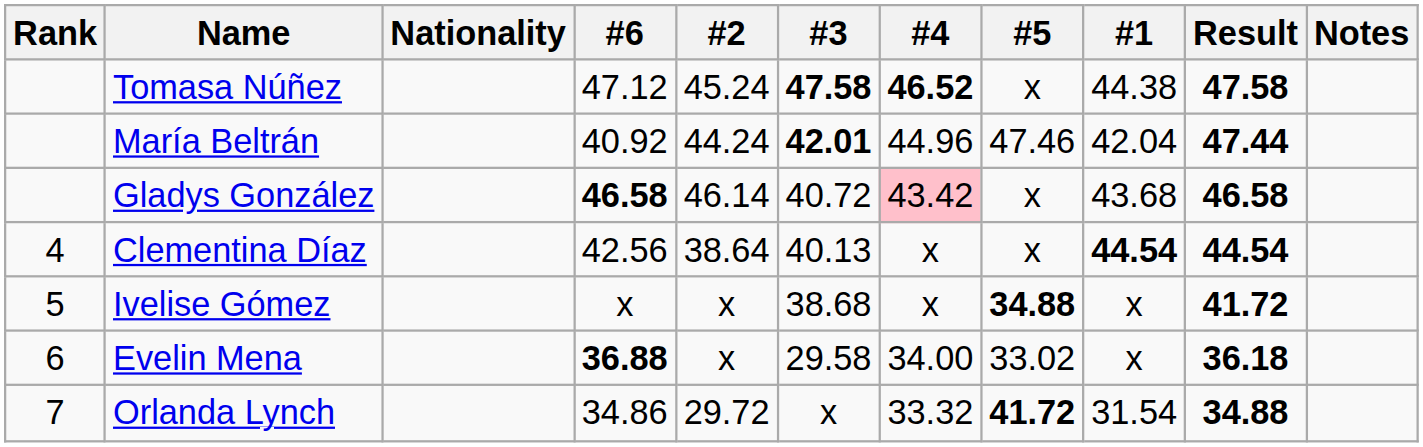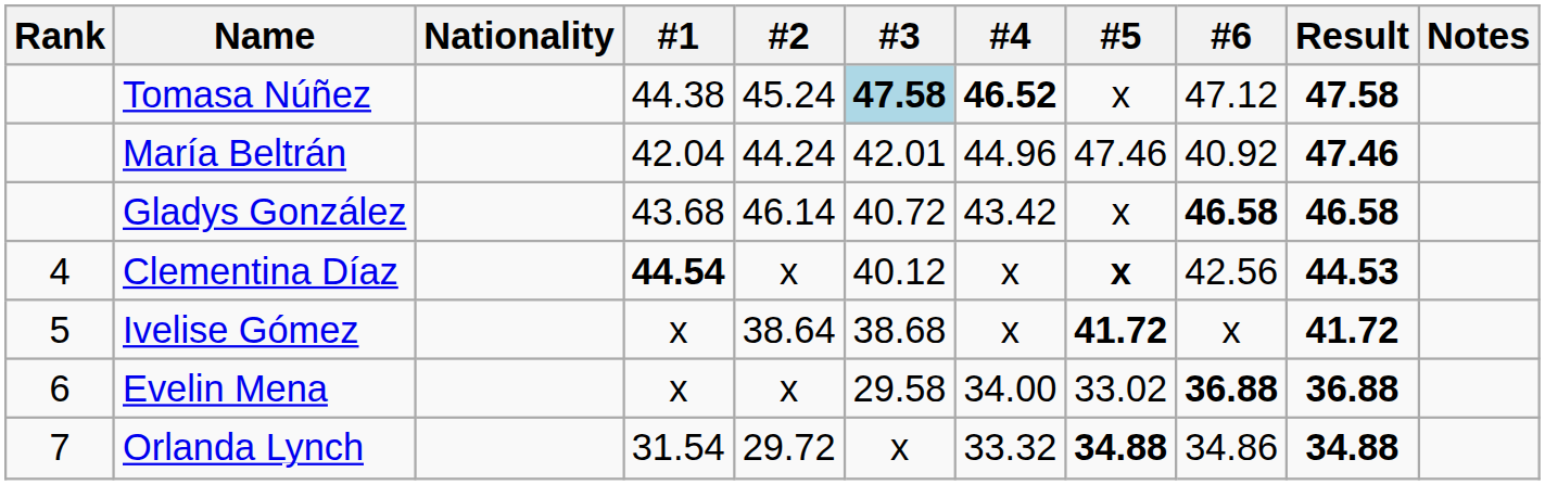columns swapped: #1 <-> #6
Tomasa Núñez | #3: no background -> lightblue background
María Beltrán | #3: bold -> normal
María Beltrán | Result: 47.44 -> 47.46
Gladys González | #4: pink background -> no background
Clementina Díaz | #2: 38.64 -> x
Clementina Díaz | #3: 40.13 -> 40.12
Clementina Díaz | #5: normal -> bold
Clementina Díaz | Result: 44.54 -> 44.53
Ivelise Gómez | #2: x -> 38.64
Ivelise Gómez | #5: 34.88 -> 41.72
Evelin Mena | Result: 36.18 -> 36.88
Orlanda Lynch | #5: 41.72 -> 34.88
